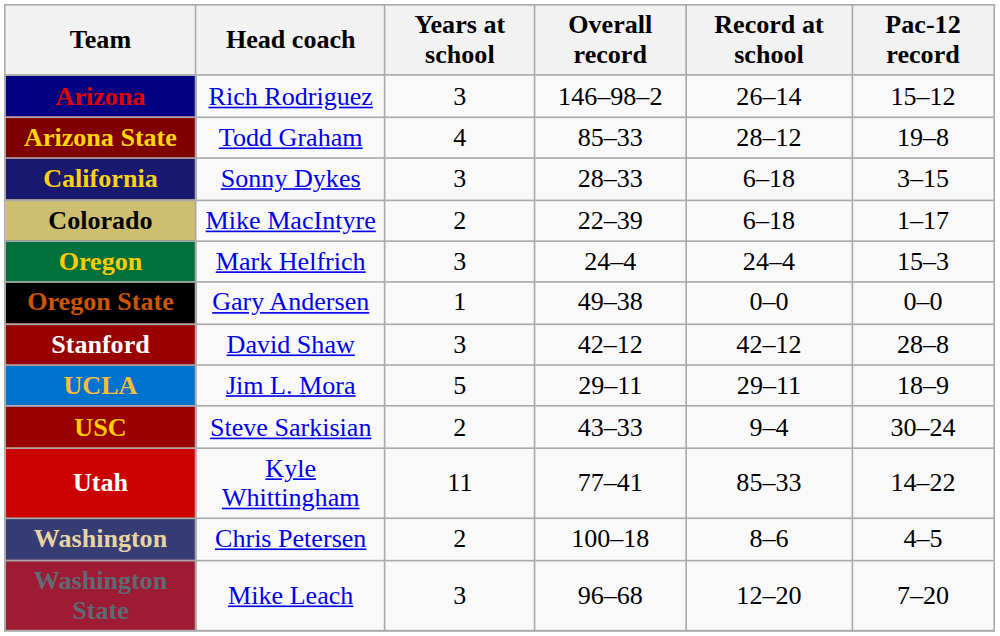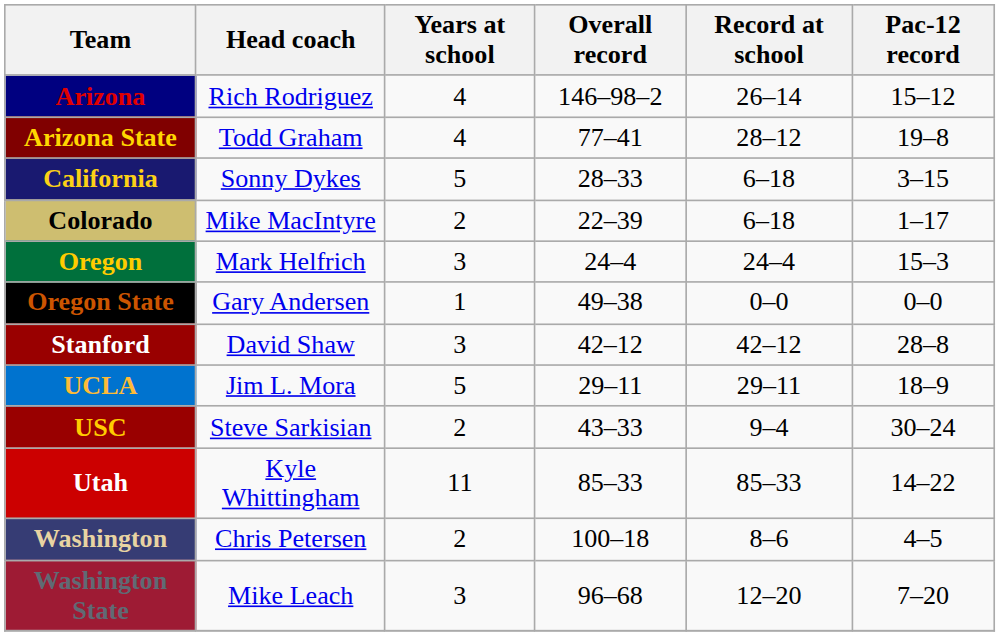Arizona | Years at school: 3 -> 4
Arizona State | Overall record: 85–33 -> 77–41
California | Years at school: 3 -> 5
Utah | Overall record: 77–41 -> 85–33
